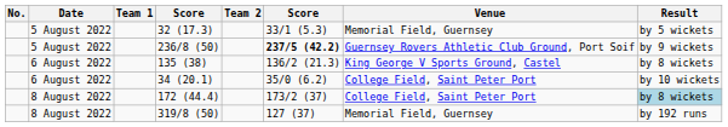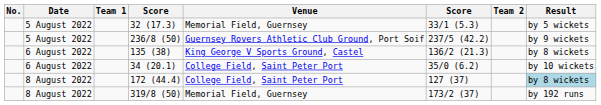columns swapped: Team 2 <-> Venue
236/8 (50) | column 6: bold -> normal
172 (44.4) | column 6: 173/2 (37) -> 127 (37)
319/8 (50) | column 6: 127 (37) -> 173/2 (37)
